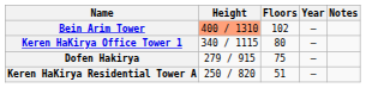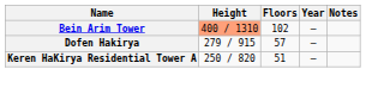- row: Keren HaKirya Office Tower 1 | 340 / 1115 | 80 | —
Dofen Hakirya | Floors: 75 -> 57
